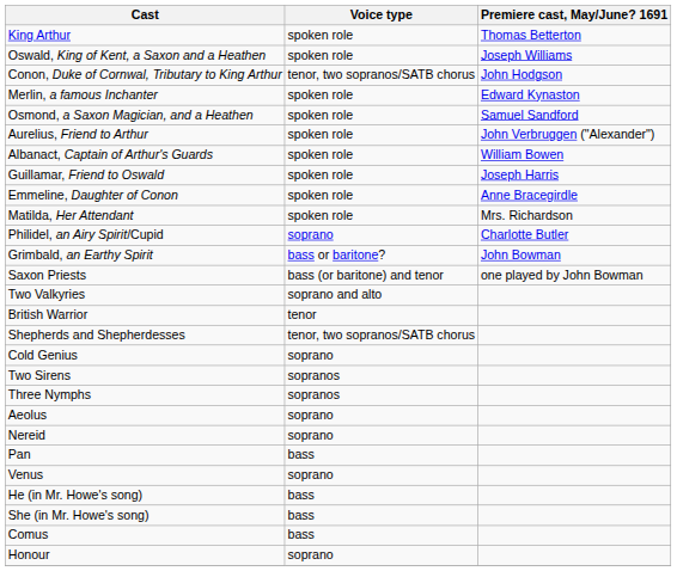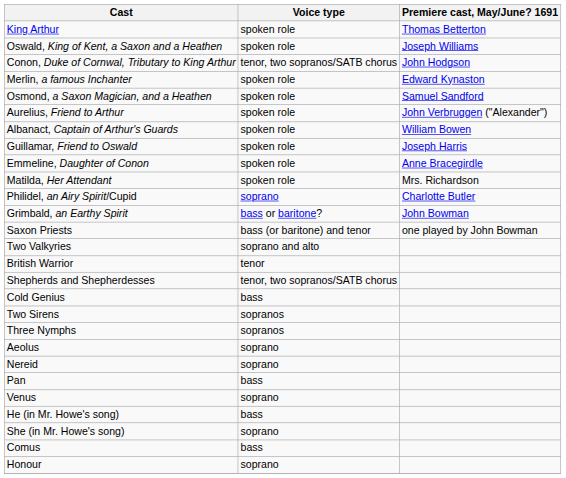Cold Genius | Voice type: soprano -> bass
She (in Mr. Howe's song) | Voice type: bass -> soprano
